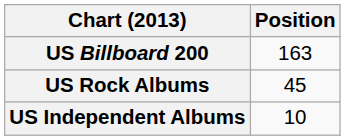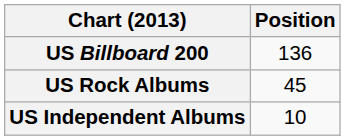US Billboard 200 | Position: 163 -> 136
